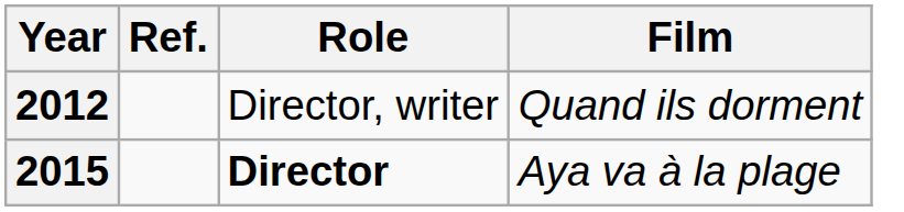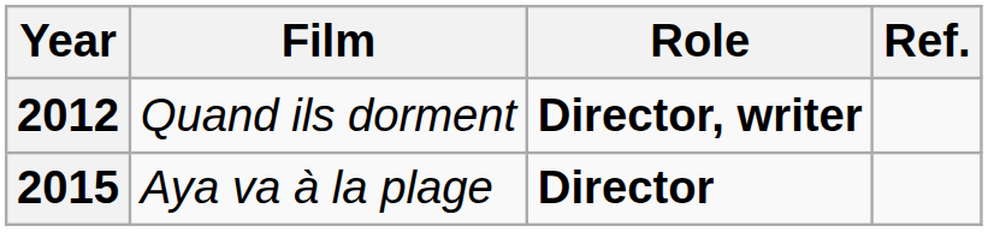columns swapped: Film <-> Ref.
2012 | Role: normal -> bold
